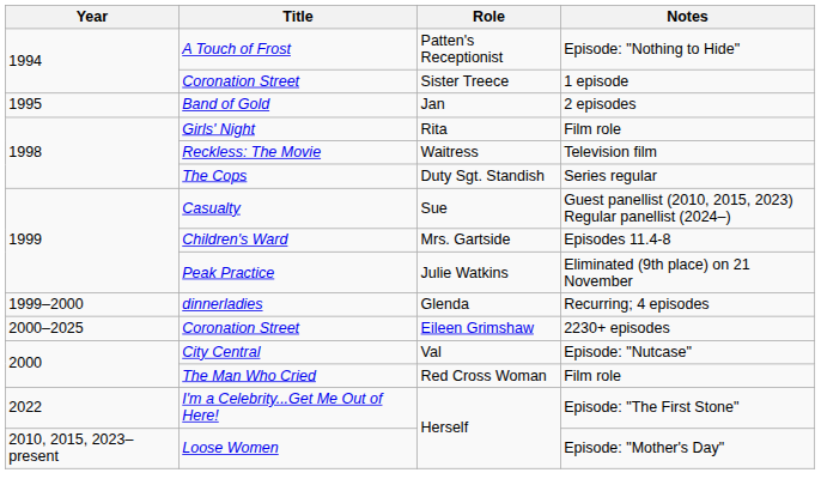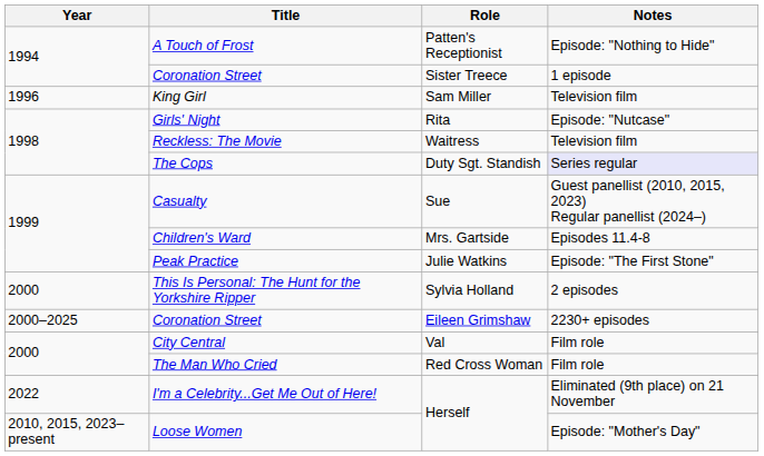- row: 1995 | Band of Gold | Jan | 2 episodes
+ row: 1996 | King Girl | Sam Miller | Television film
Girls' Night | Notes: Film role -> Episode: "Nutcase"
The Cops | Notes: no background -> lavender background
Peak Practice | Notes: Eliminated (9th place) on 21 November -> Episode: "The First Stone"
- row: 1999–2000 | dinnerladies | Glenda | Recurring; 4 episodes
+ row: 2000 | This Is Personal: The Hunt for the Yorkshire Ripper | Sylvia Holland | 2 episodes
City Central | Notes: Episode: "Nutcase" -> Film role
I'm a Celebrity...Get Me Out of Here! | Notes: Episode: "The First Stone" -> Eliminated (9th place) on 21 November
